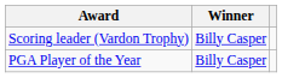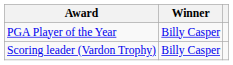rows swapped: PGA Player of the Year <-> Scoring leader (Vardon Trophy)
